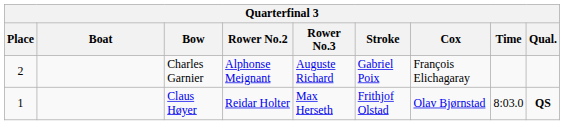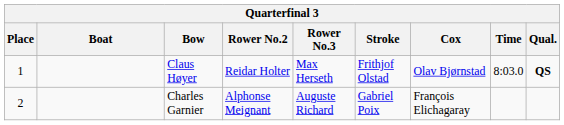rows swapped: Claus Høyer <-> Charles Garnier
